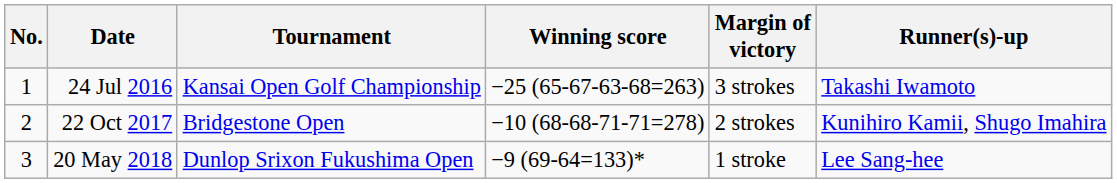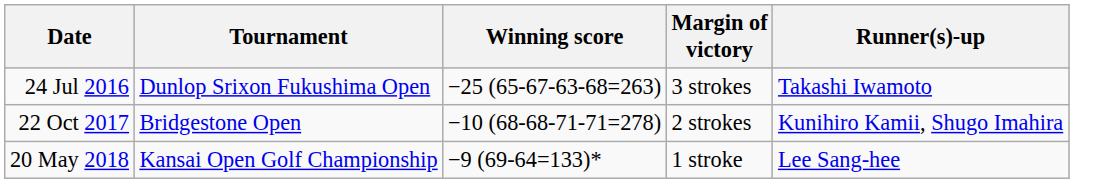- column: No. | 1 | 2 | 3
24 Jul 2016 | Tournament: Kansai Open Golf Championship -> Dunlop Srixon Fukushima Open
20 May 2018 | Tournament: Dunlop Srixon Fukushima Open -> Kansai Open Golf Championship
